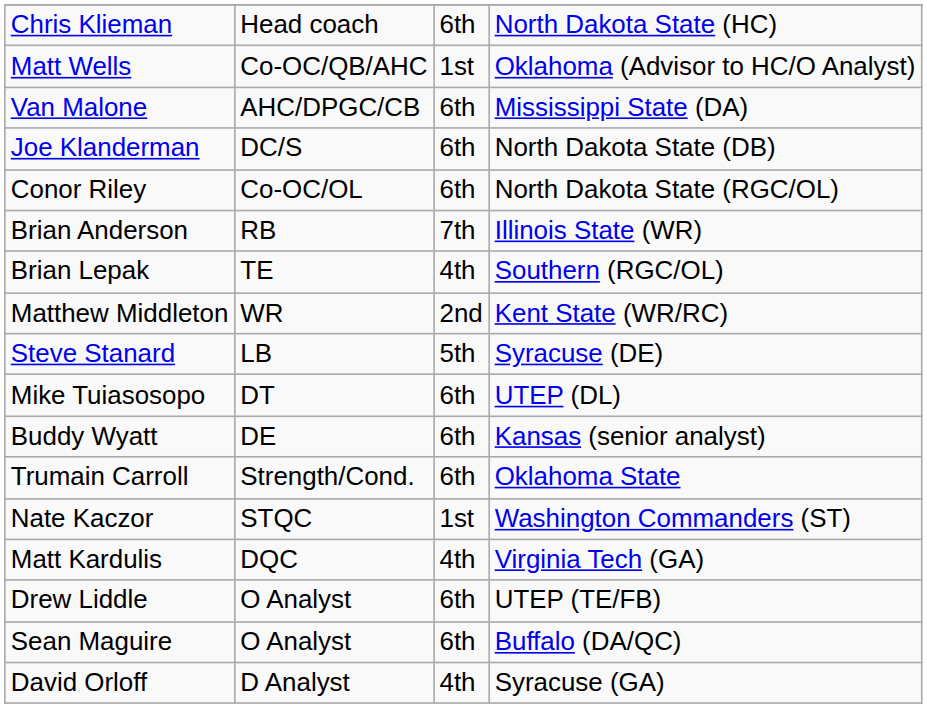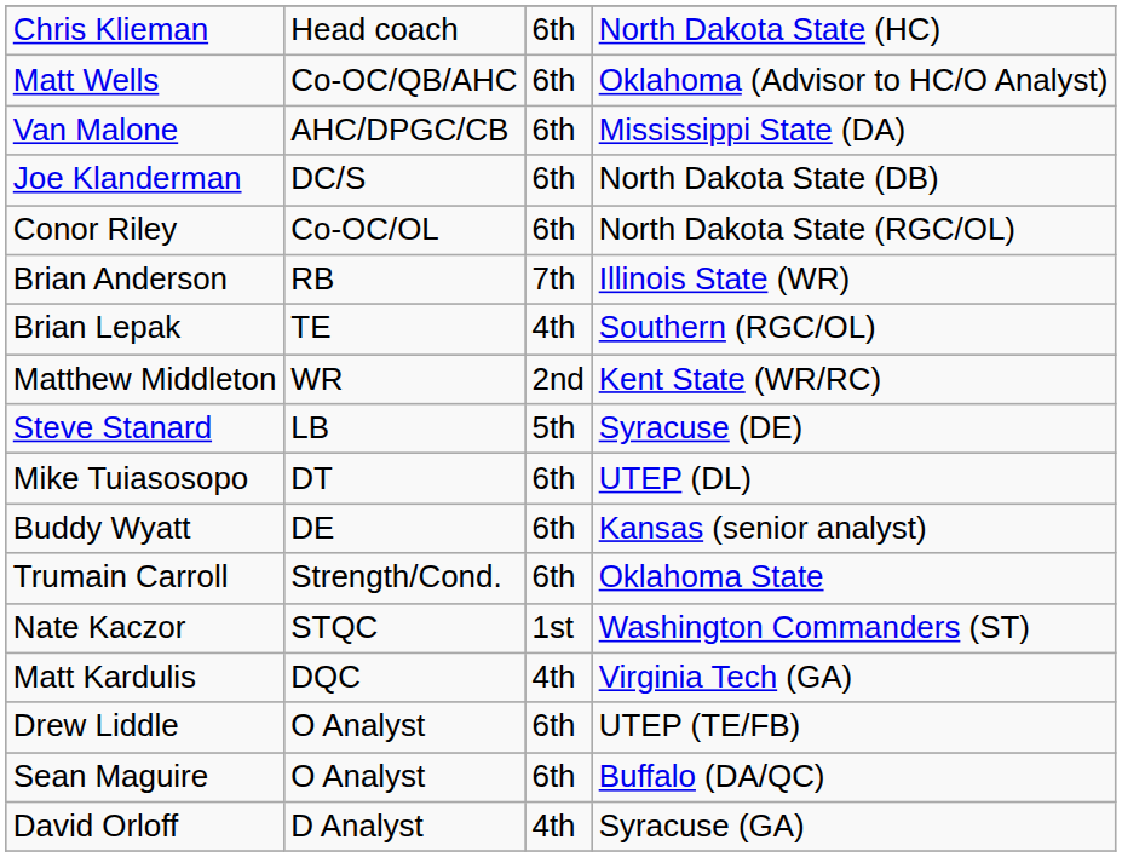Matt Wells | column 3: 1st -> 6th
